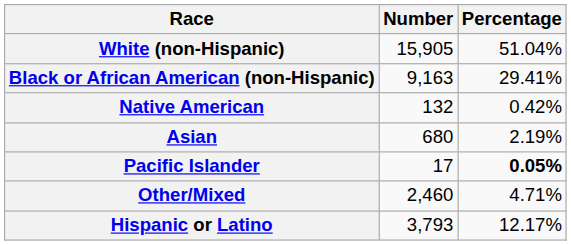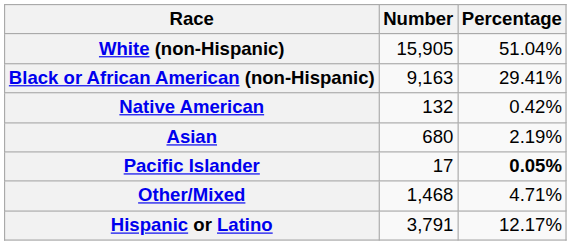Other/Mixed | Number: 2,460 -> 1,468
Hispanic or Latino | Number: 3,793 -> 3,791
